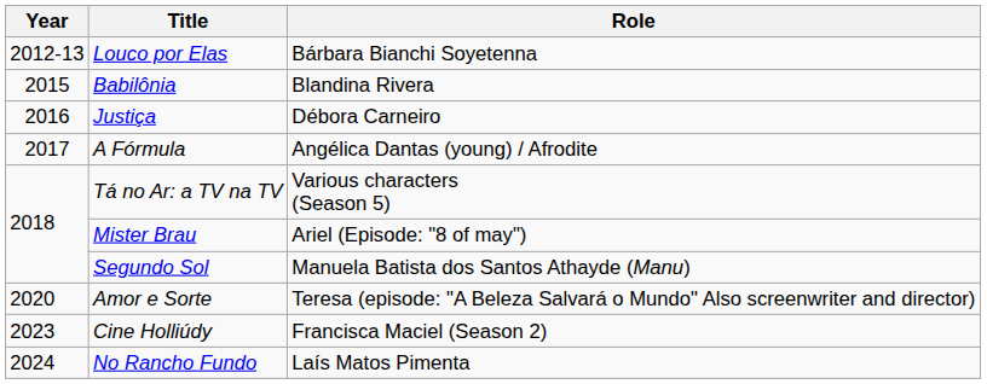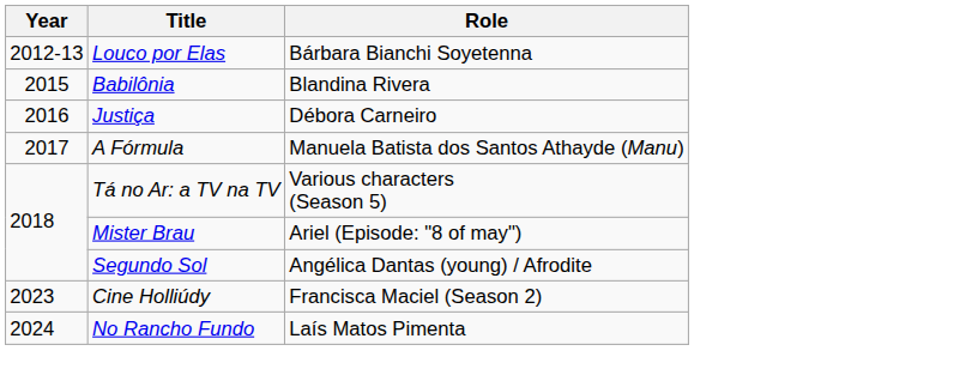A Fórmula | Role: Angélica Dantas (young) / Afrodite -> Manuela Batista dos Santos Athayde (Manu)
Segundo Sol | Role: Manuela Batista dos Santos Athayde (Manu) -> Angélica Dantas (young) / Afrodite
- row: 2020 | Amor e Sorte | Teresa (episode: "A Beleza Salvará o Mundo" Also screenwriter and director)
